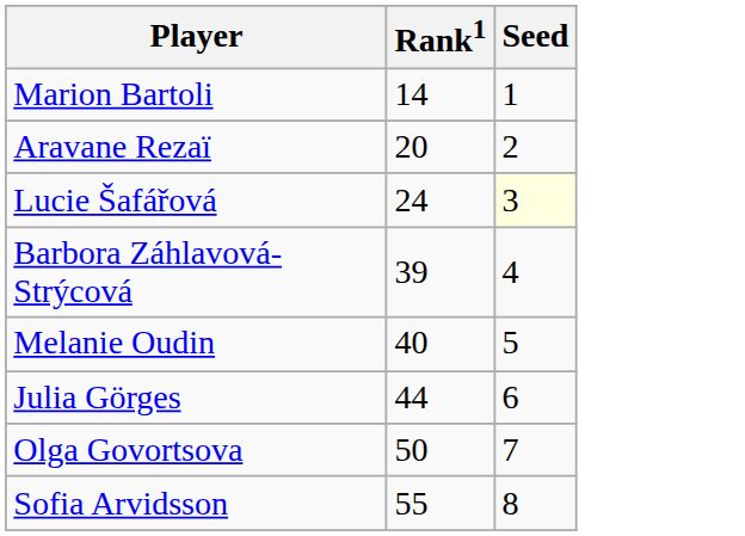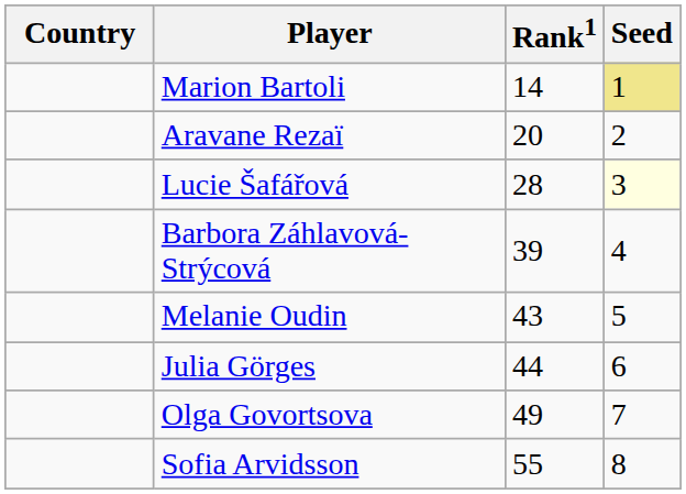+ column: Country
Marion Bartoli | Seed: no background -> khaki background
Lucie Šafářová | Rank1: 24 -> 28
Melanie Oudin | Rank1: 40 -> 43
Olga Govortsova | Rank1: 50 -> 49
